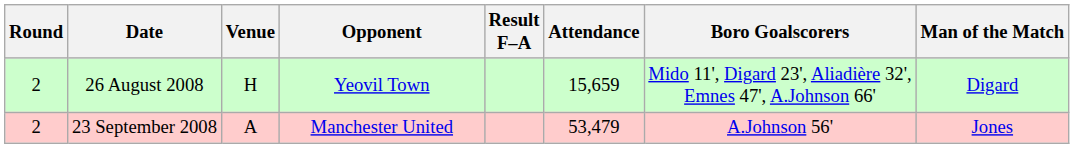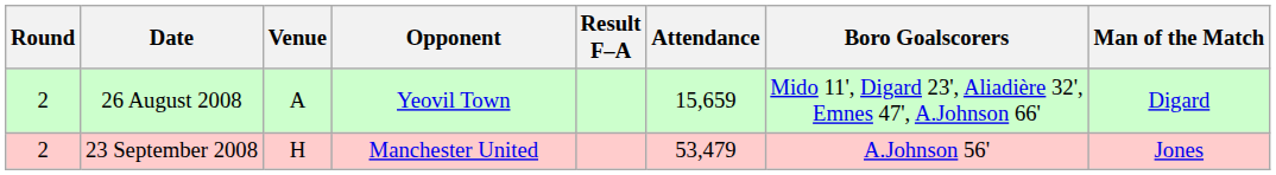26 August 2008 | Venue: H -> A
23 September 2008 | Venue: A -> H
